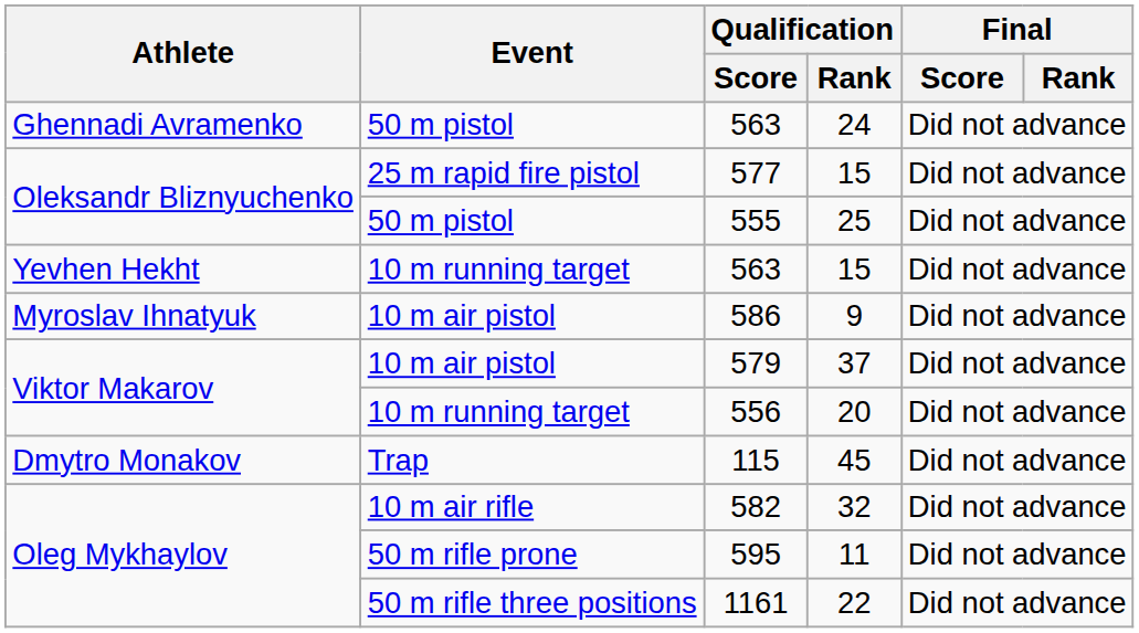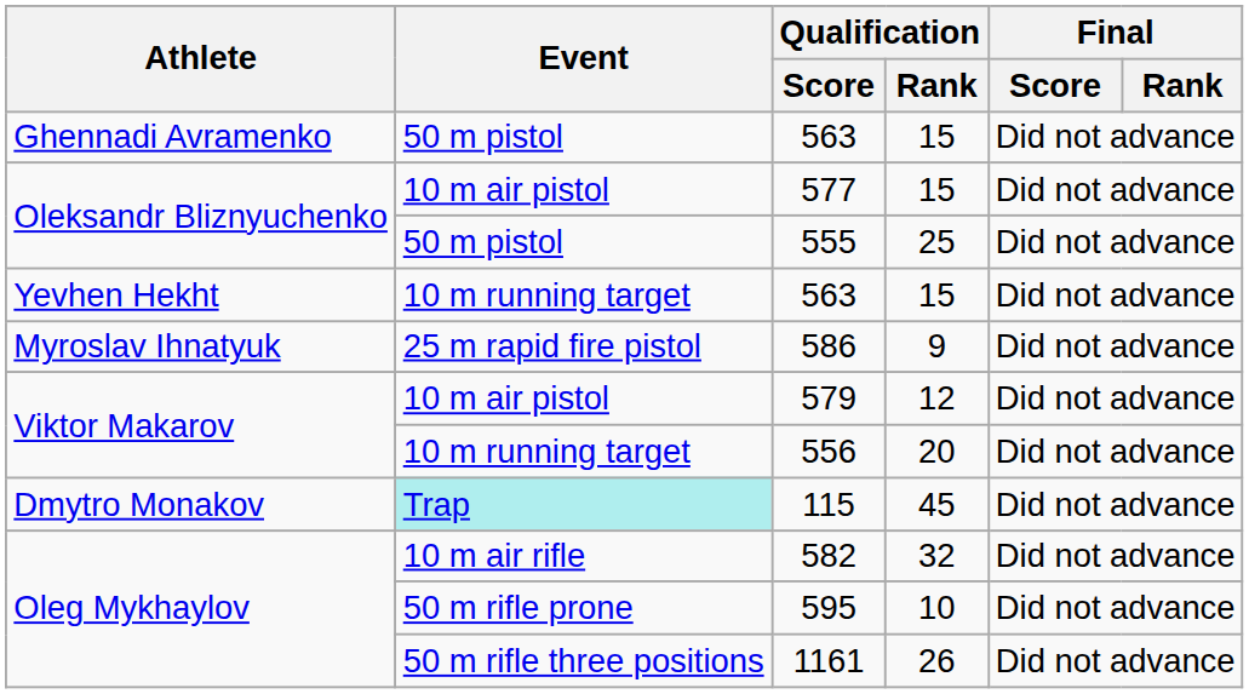Ghennadi Avramenko / 563 | Qualification / Rank: 24 -> 15
577 | Event: 25 m rapid fire pistol -> 10 m air pistol
586 | Event: 10 m air pistol -> 25 m rapid fire pistol
579 | Qualification / Rank: 37 -> 12
115 | Event: no background -> paleturquoise background
595 | Qualification / Rank: 11 -> 10
1161 | Qualification / Rank: 22 -> 26
